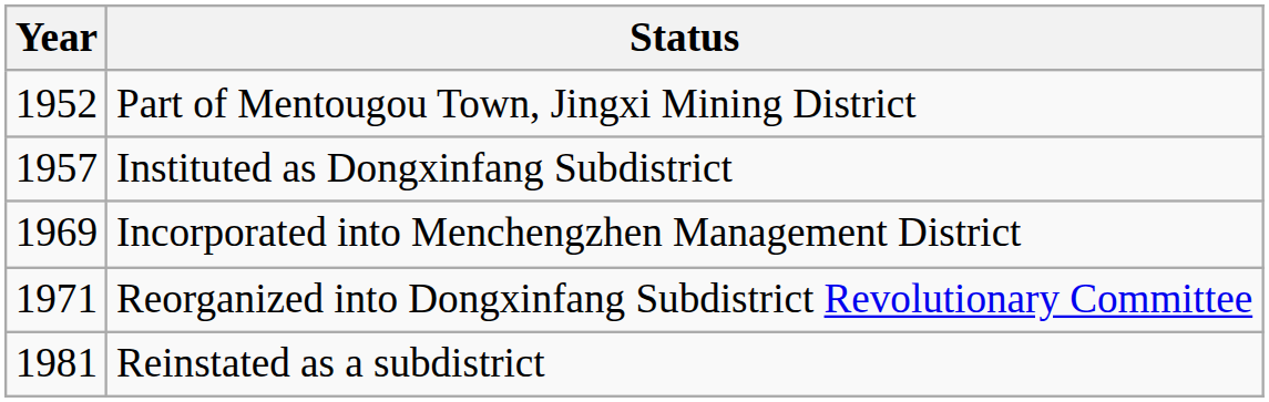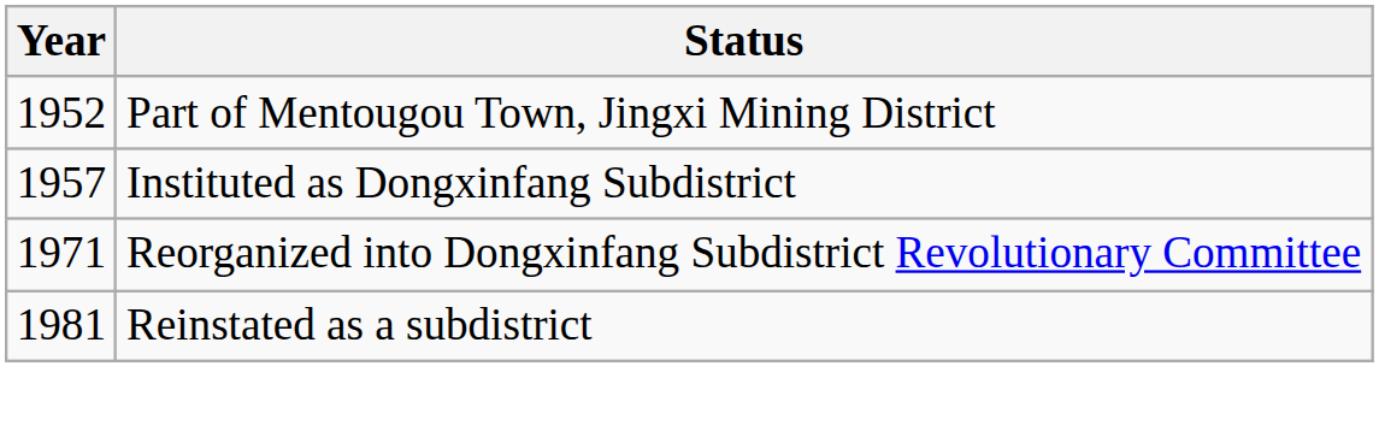- row: 1969 | Incorporated into Menchengzhen Management District
